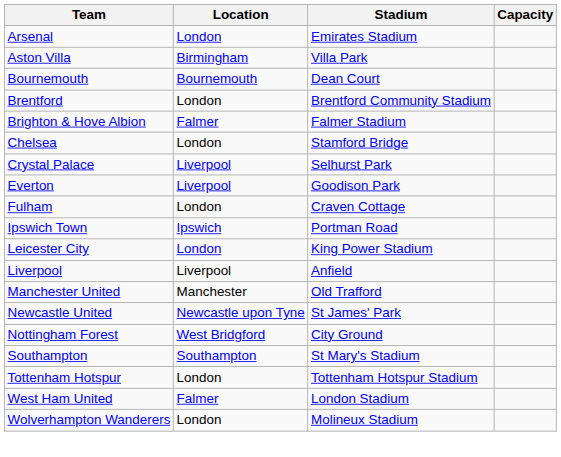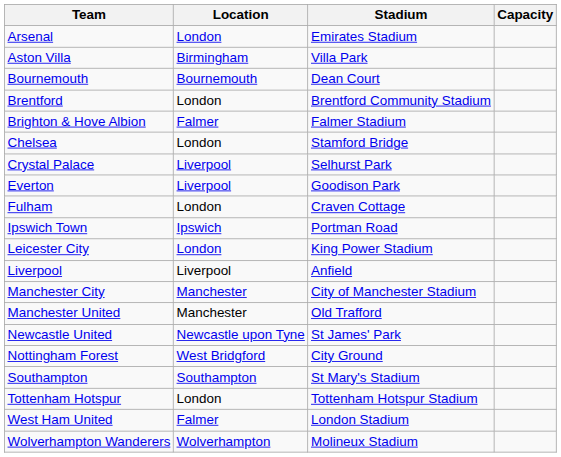+ row: Manchester City | Manchester | City of Manchester Stadium
Wolverhampton Wanderers | Location: London -> Wolverhampton
